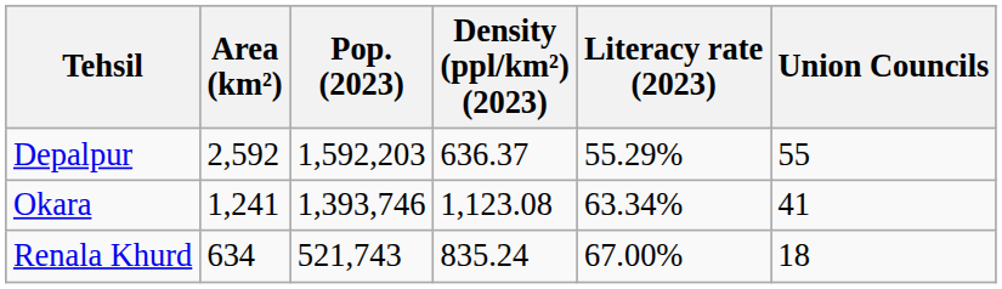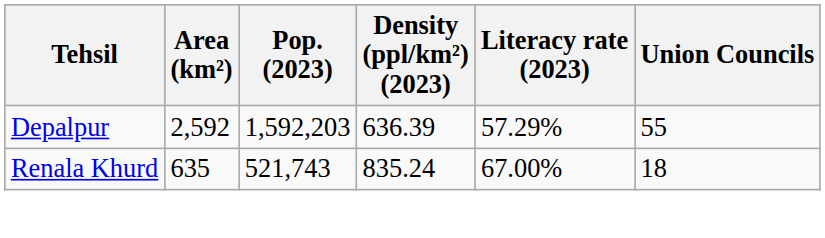Depalpur | Density (ppl/km²) (2023): 636.37 -> 636.39
Depalpur | Literacy rate (2023): 55.29% -> 57.29%
- row: Okara | 1,241 | 1,393,746 | 1,123.08 | 63.34% | 41
Renala Khurd | Area (km²): 634 -> 635
